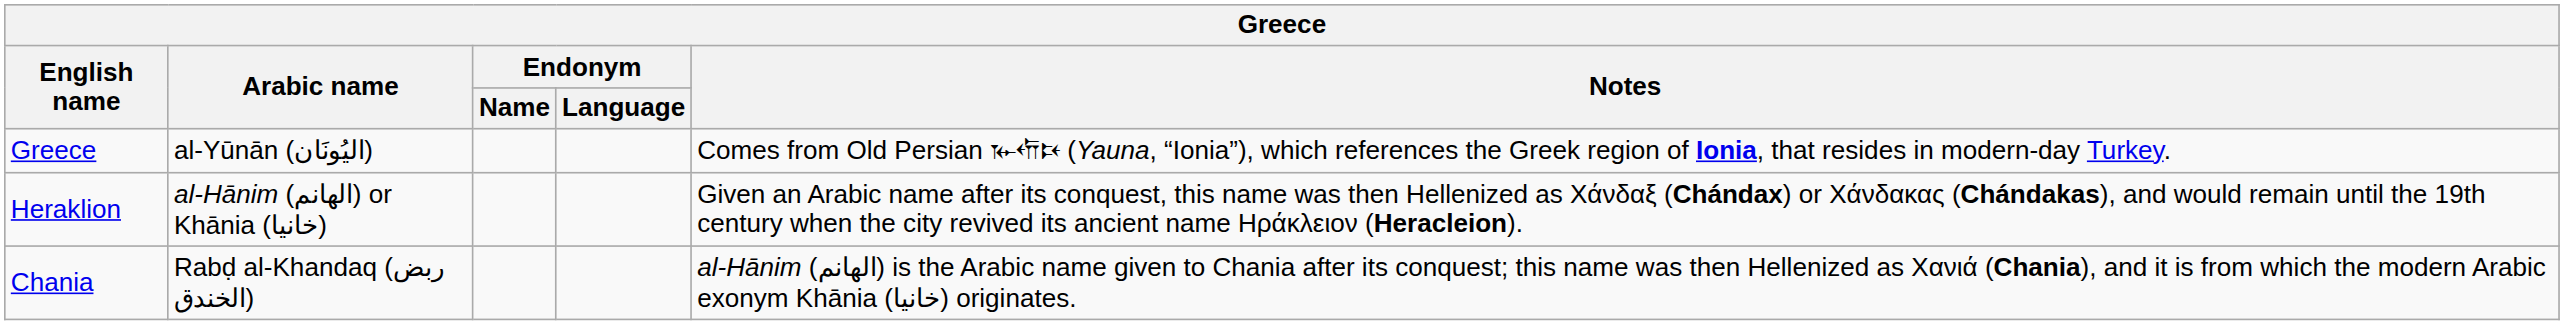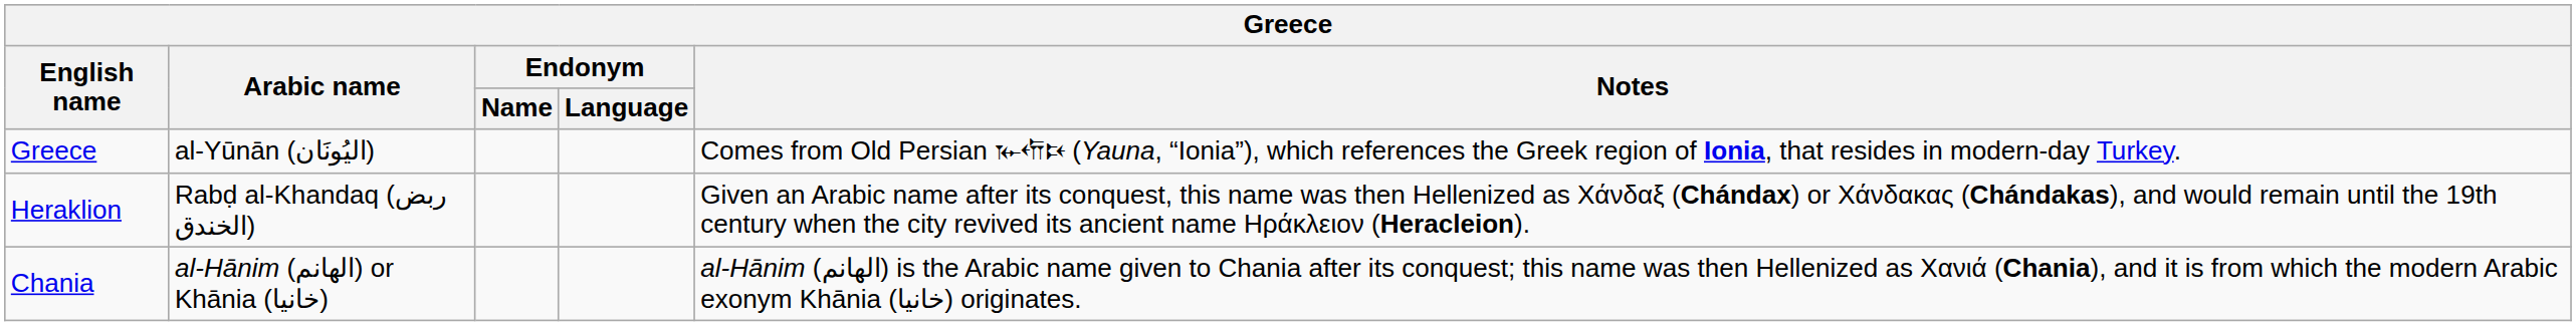Heraklion | Arabic name: al-Hānim (الهانم) or Khānia (خانيا) -> Rabḍ al-Khandaq (ربض الخندق)
Chania | Arabic name: Rabḍ al-Khandaq (ربض الخندق) -> al-Hānim (الهانم) or Khānia (خانيا)
